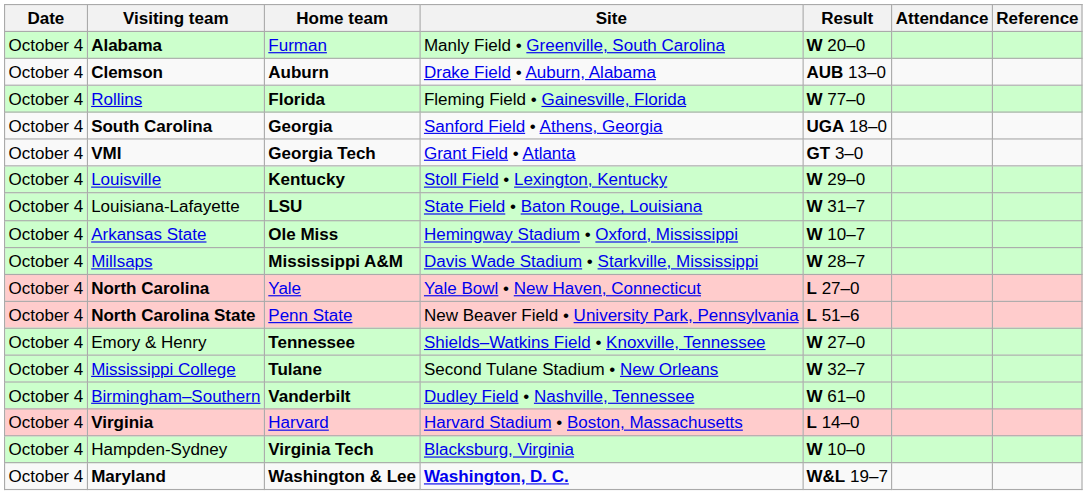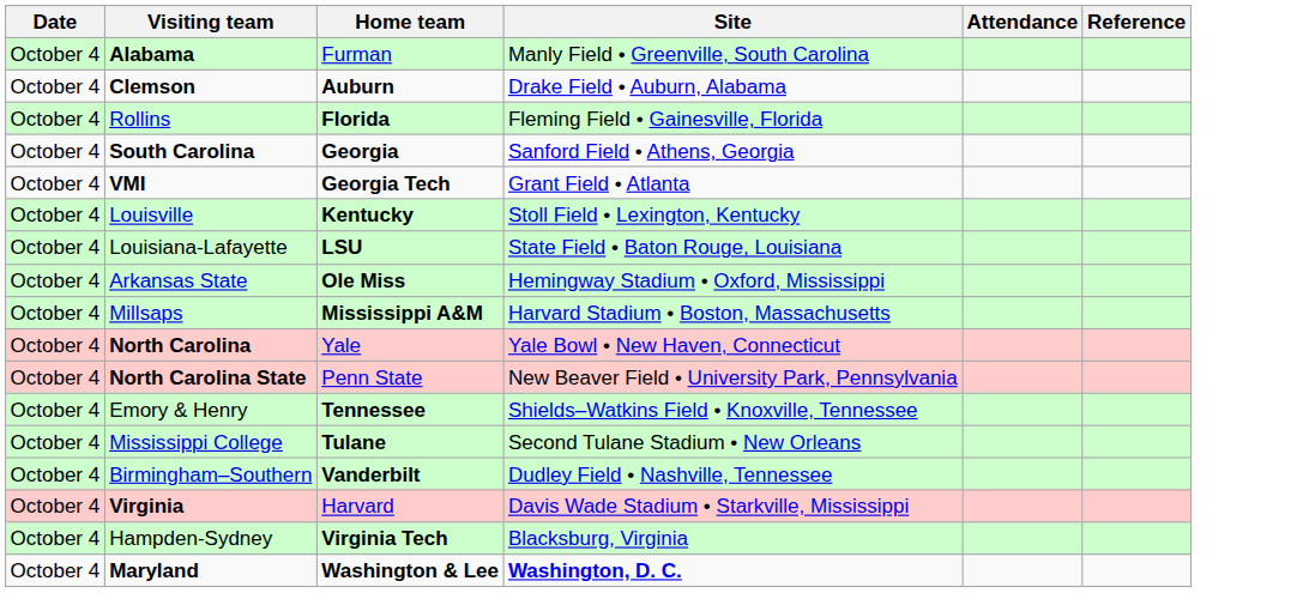- column: Result | W 20–0 | AUB 13–0 | W 77–0 | UGA 18–0 | GT 3–0 | W 29–0 | W 31–7 | W 10–7 | W 28–7 | L 27–0 | L 51–6 | W 27–0 | W 32–7 | W 61–0 | L 14–0 | W 10–0 | W&L 19–7
Millsaps | Site: Davis Wade Stadium • Starkville, Mississippi -> Harvard Stadium • Boston, Massachusetts
Virginia | Site: Harvard Stadium • Boston, Massachusetts -> Davis Wade Stadium • Starkville, Mississippi
